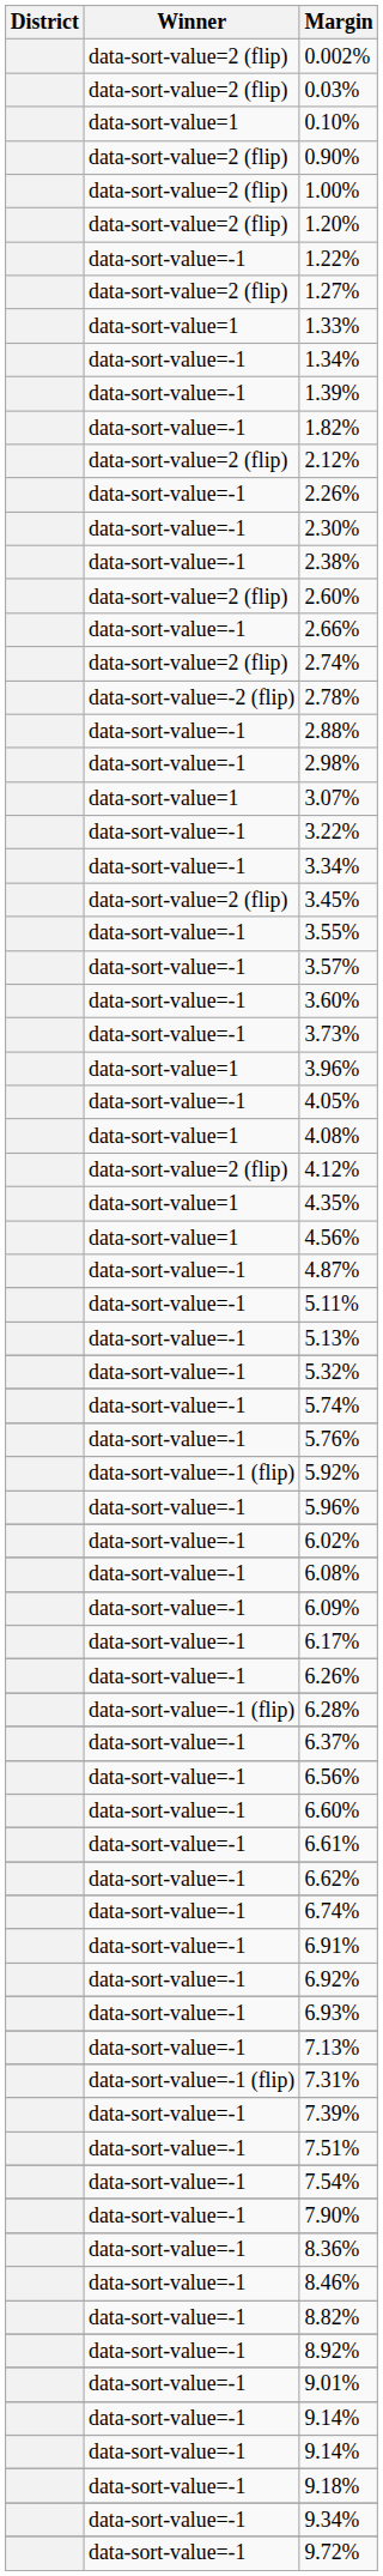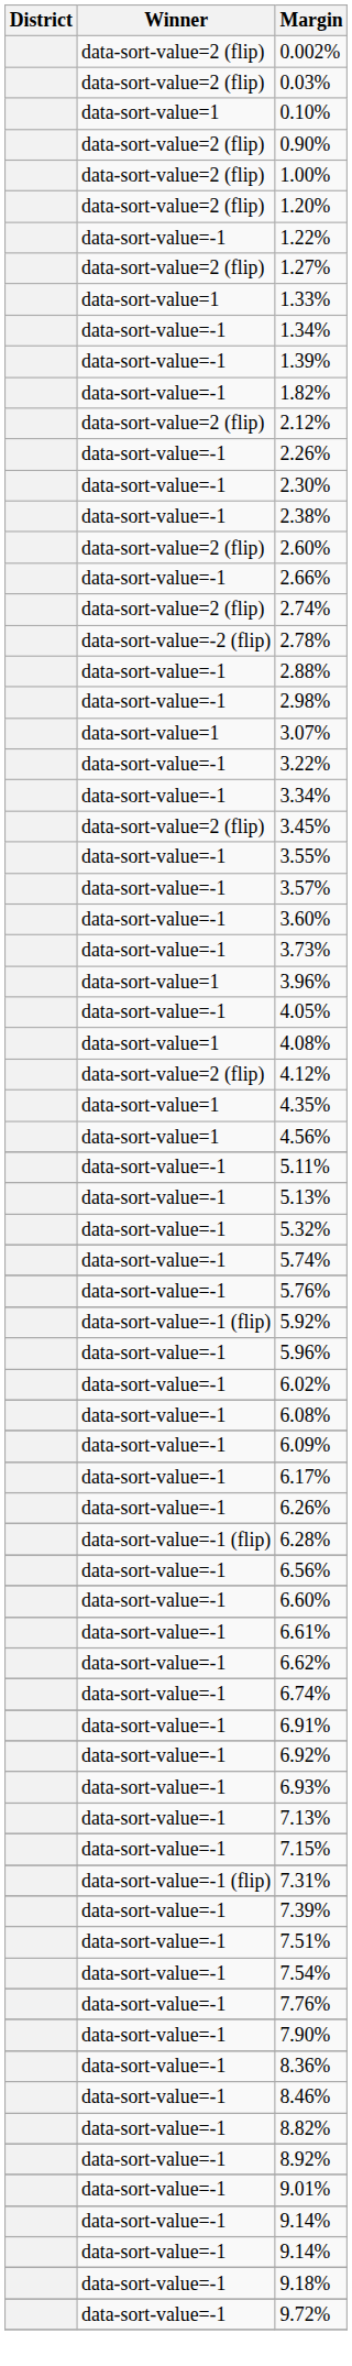- row: data-sort-value=-1 | 4.87%
- row: data-sort-value=-1 | 6.37%
+ row: data-sort-value=-1 | 7.15%
+ row: data-sort-value=-1 | 7.76%
- row: data-sort-value=-1 | 9.34%
